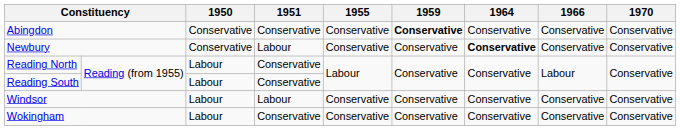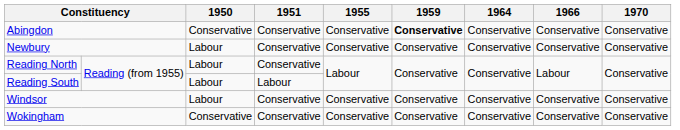Newbury | 1950: Conservative -> Labour
Newbury | 1951: Labour -> Conservative
Newbury | 1964: bold -> normal
Reading South | 1951: Conservative -> Labour
Windsor | 1951: Labour -> Conservative
Wokingham | 1950: Labour -> Conservative
